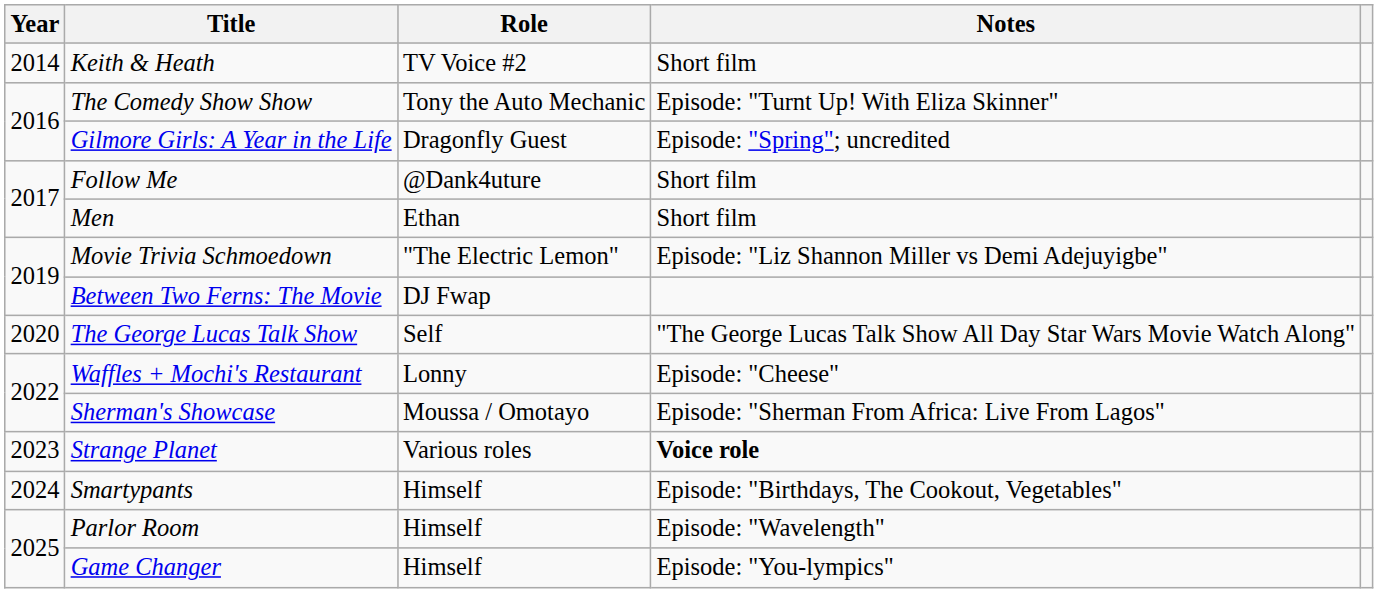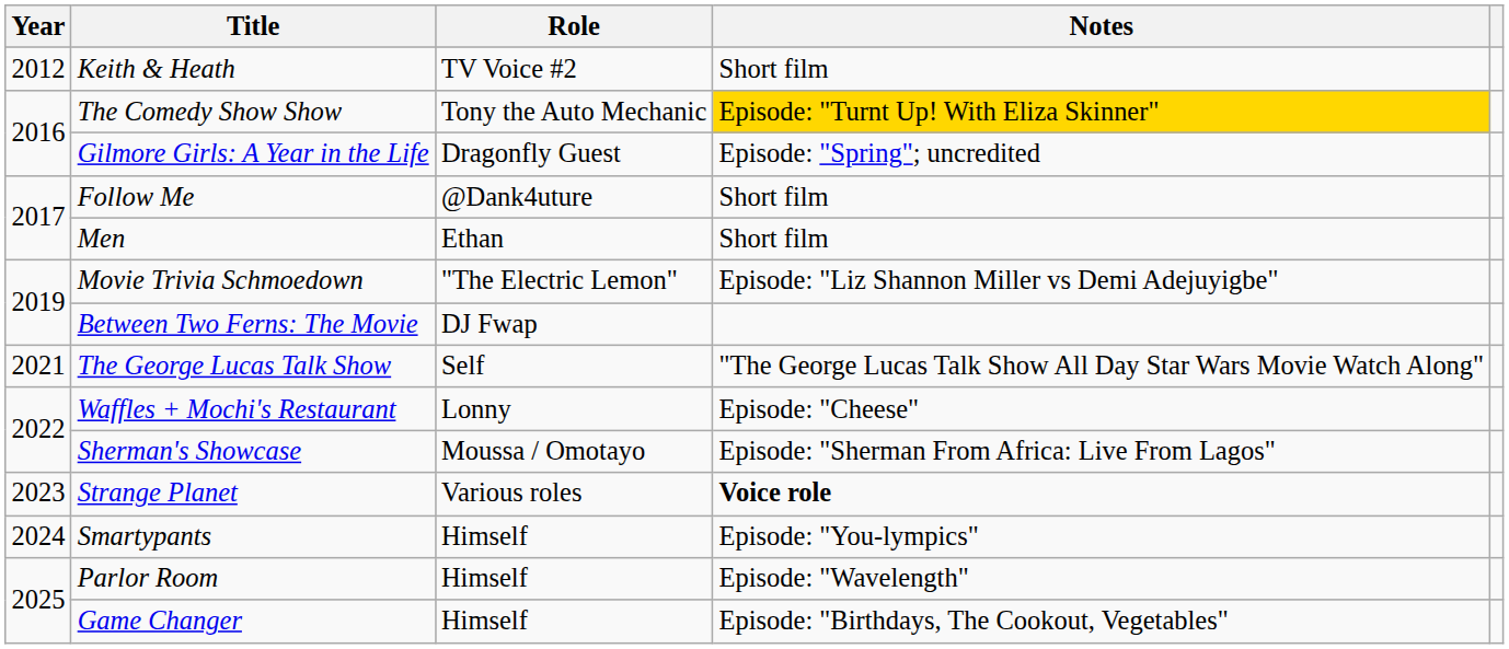Keith & Heath | Year: 2014 -> 2012
The Comedy Show Show | Notes: no background -> gold background
The George Lucas Talk Show | Year: 2020 -> 2021
Smartypants | Notes: Episode: "Birthdays, The Cookout, Vegetables" -> Episode: "You-lympics"
Game Changer | Notes: Episode: "You-lympics" -> Episode: "Birthdays, The Cookout, Vegetables"
